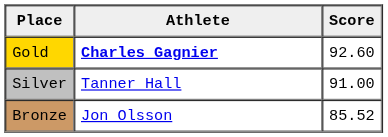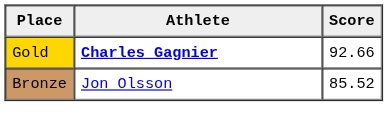Gold | Score: 92.60 -> 92.66
- row: Silver | Tanner Hall | 91.00
